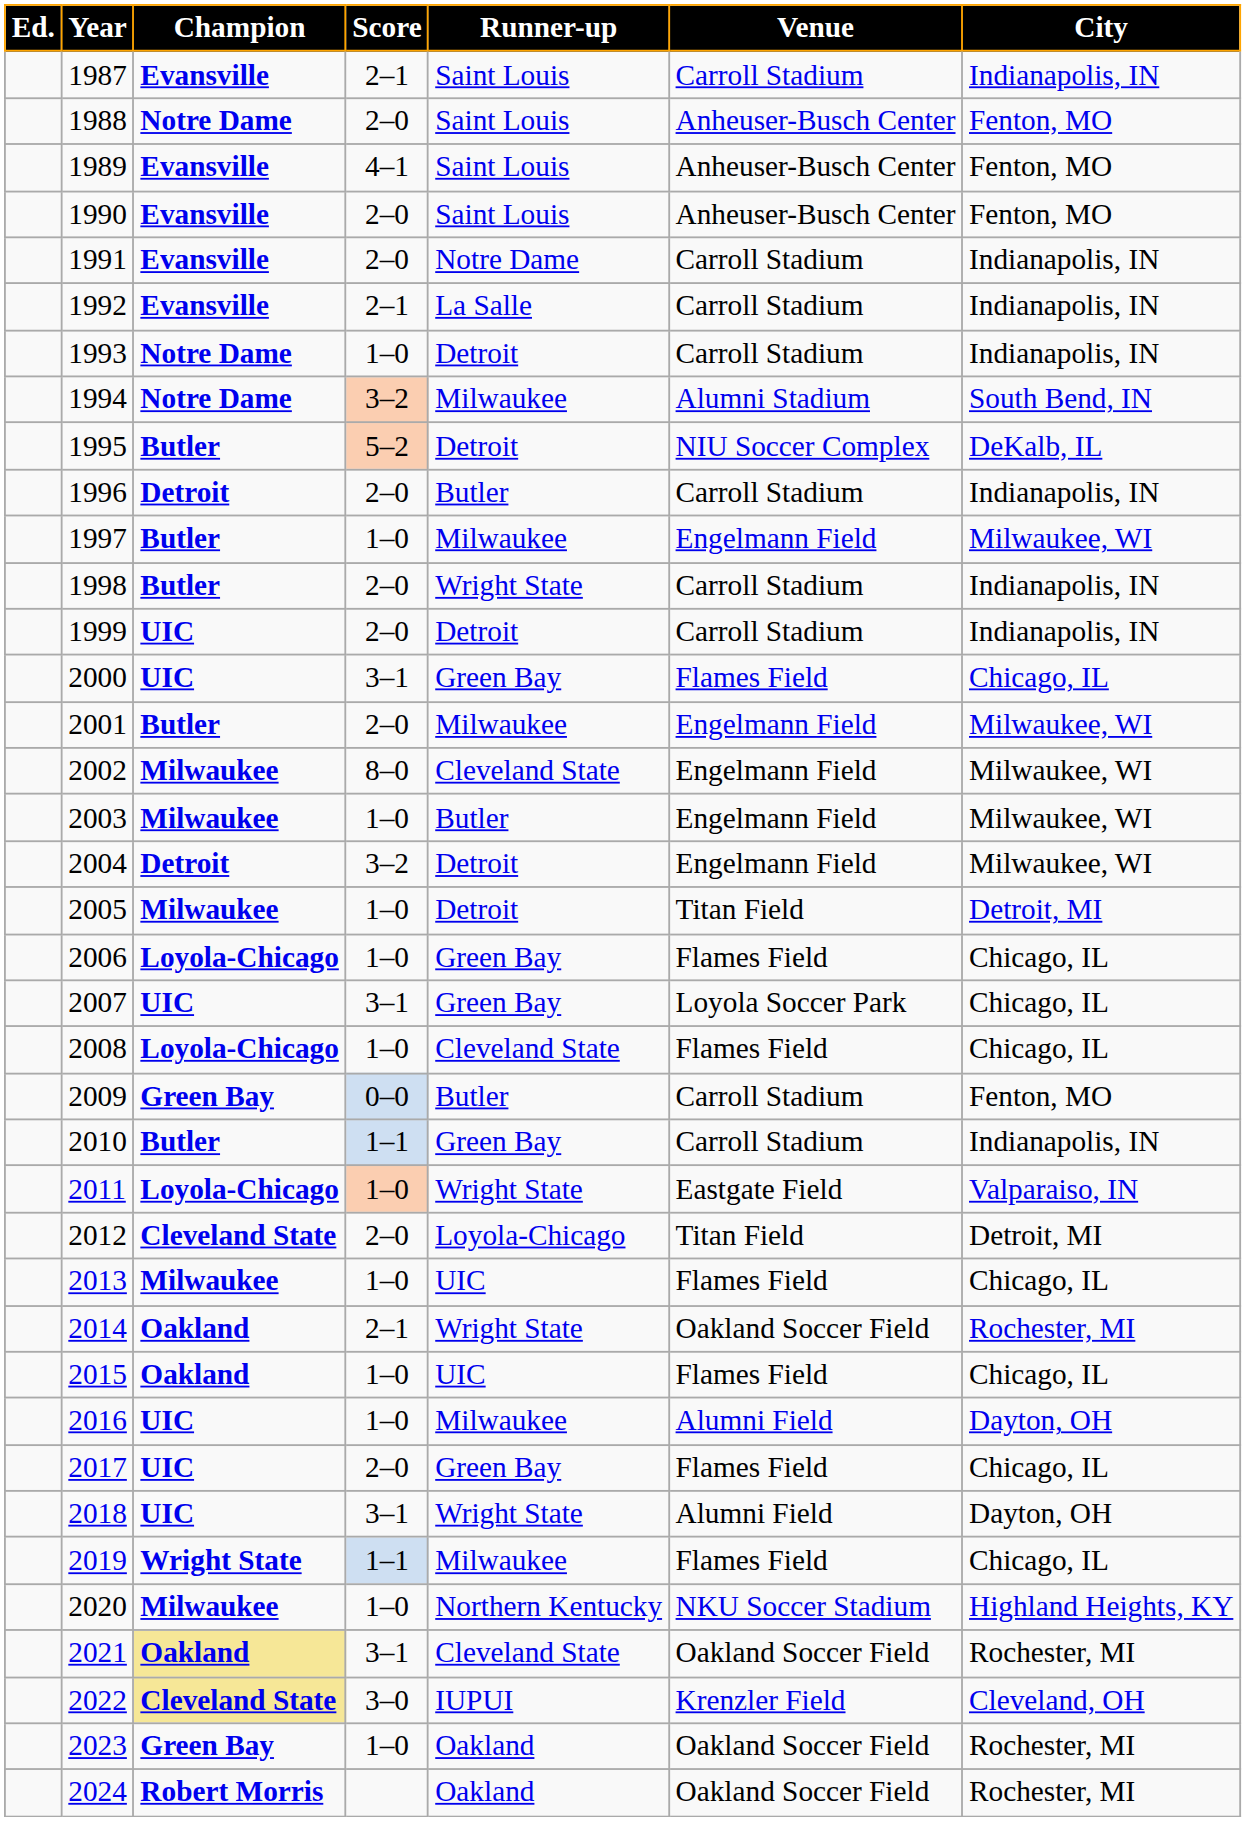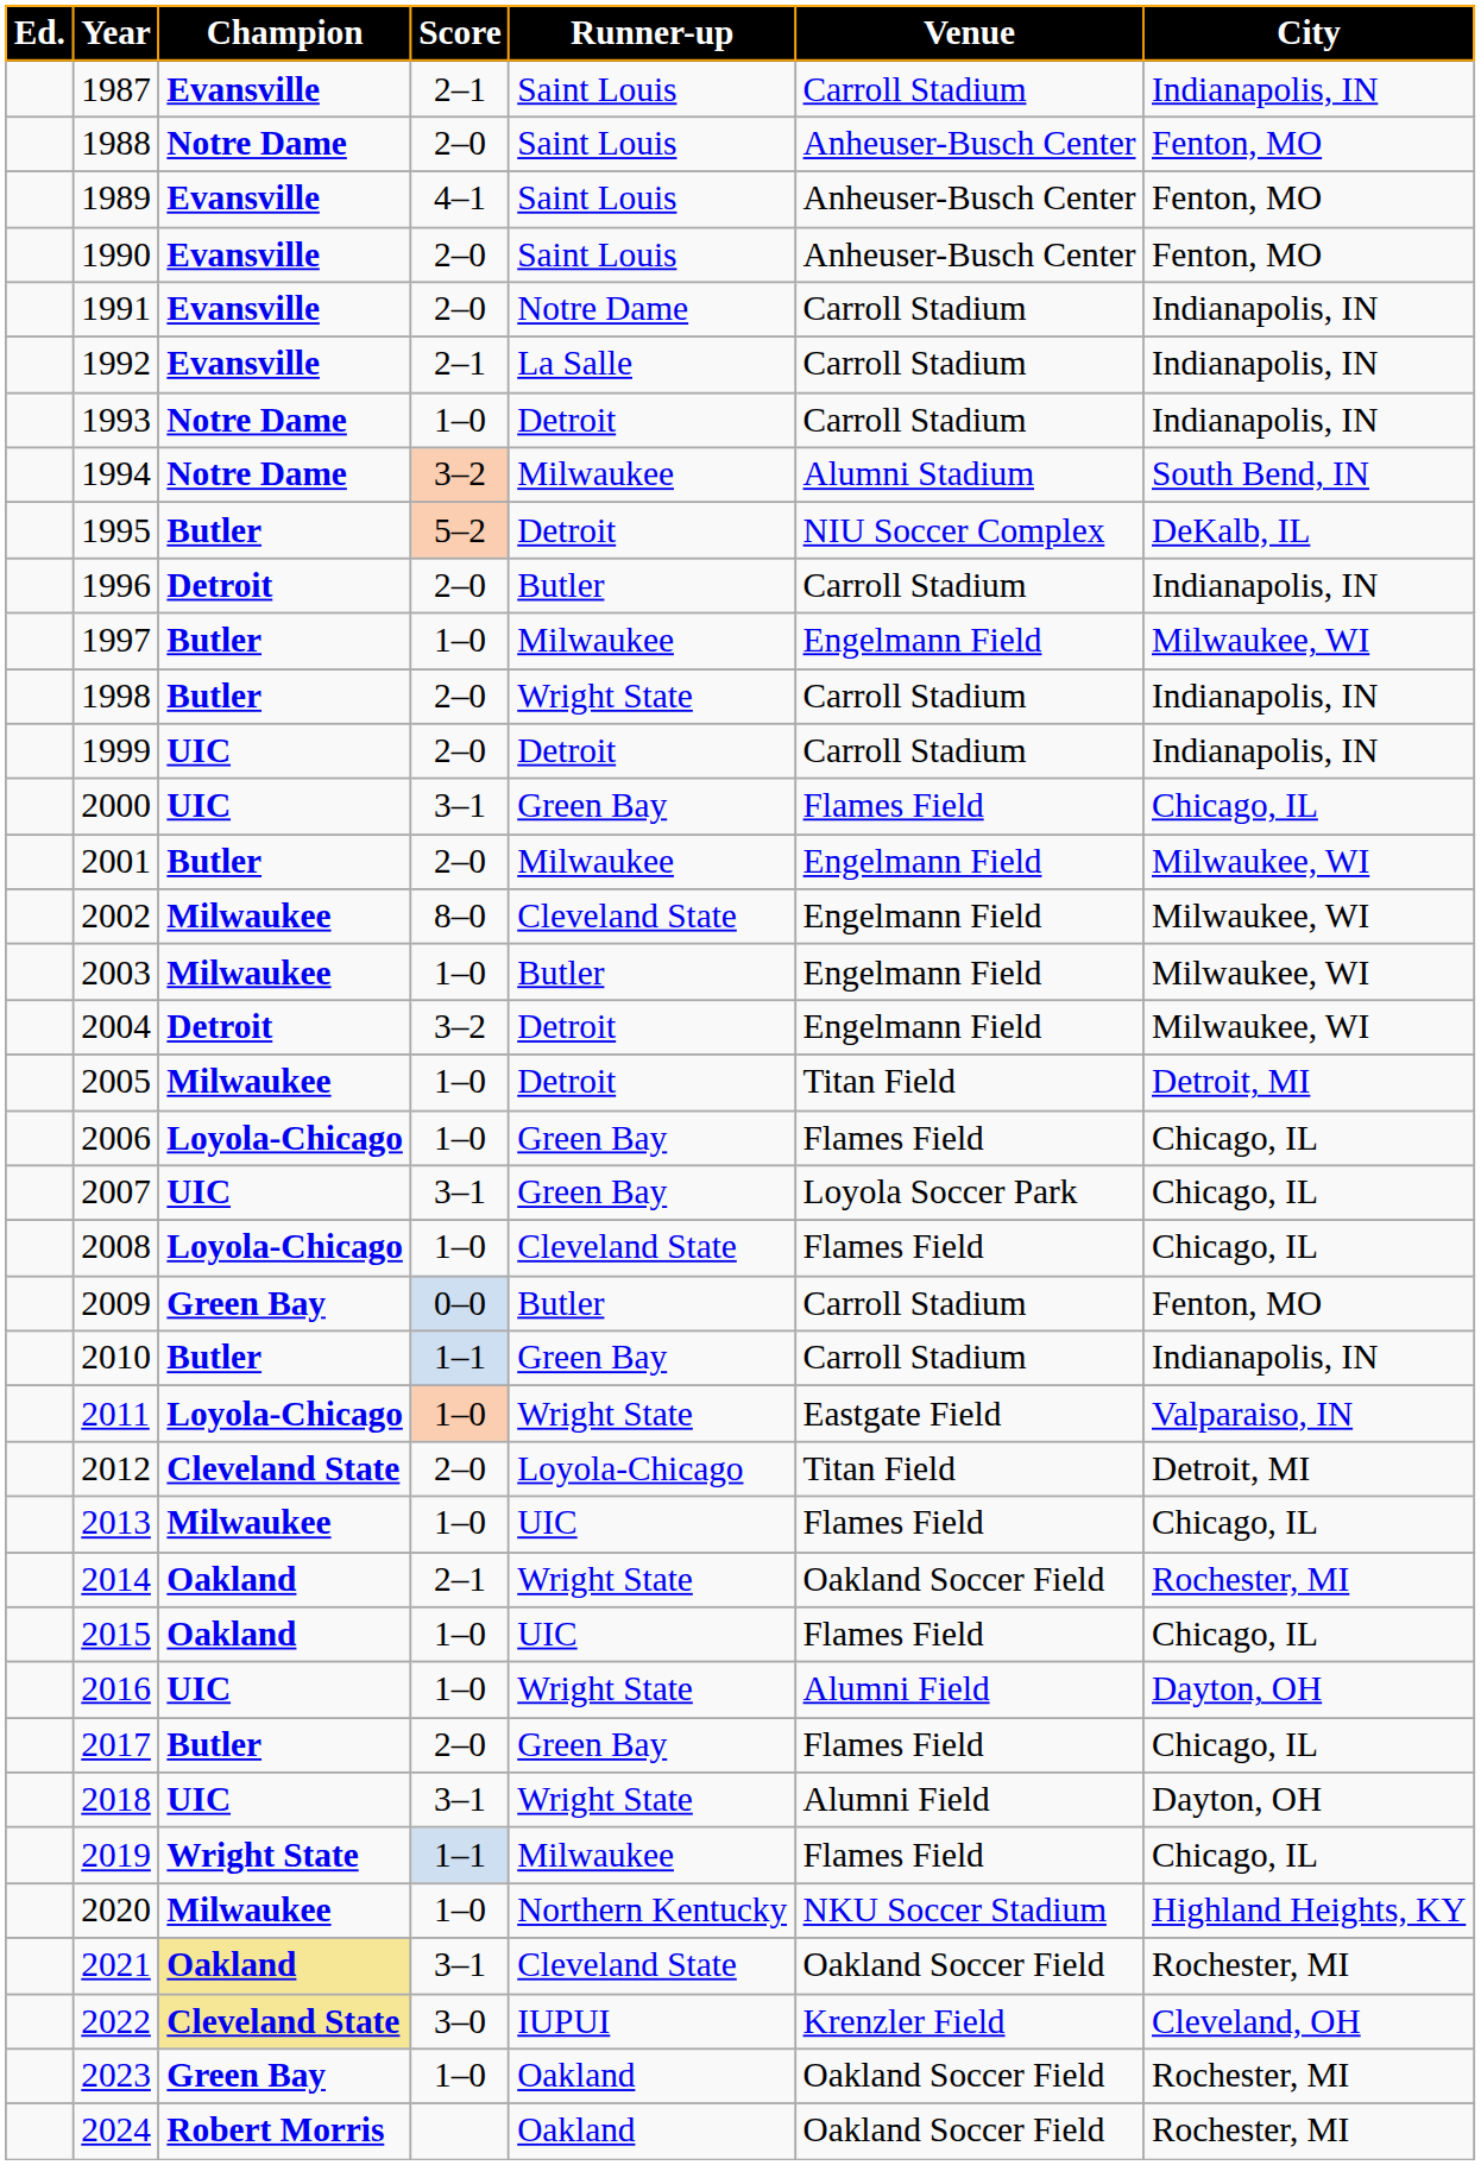2016 | Runner-up: Milwaukee -> Wright State
2017 | Champion: UIC -> Butler
